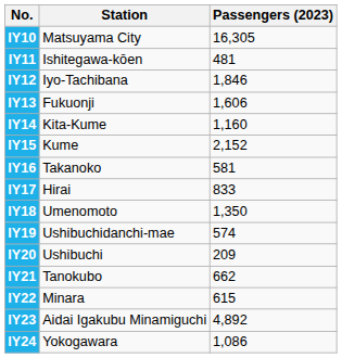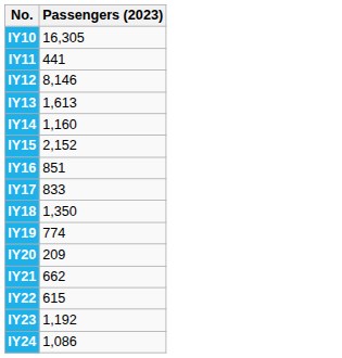- column: Station | Matsuyama City | Ishitegawa-kōen | Iyo-Tachibana | Fukuonji | Kita-Kume | Kume | Takanoko | Hirai | Umenomoto | Ushibuchidanchi-mae | Ushibuchi | Tanokubo | Minara | Aidai Igakubu Minamiguchi | Yokogawara
IY11 | Passengers (2023): 481 -> 441
IY12 | Passengers (2023): 1,846 -> 8,146
IY13 | Passengers (2023): 1,606 -> 1,613
IY16 | Passengers (2023): 581 -> 851
IY19 | Passengers (2023): 574 -> 774
IY23 | Passengers (2023): 4,892 -> 1,192
